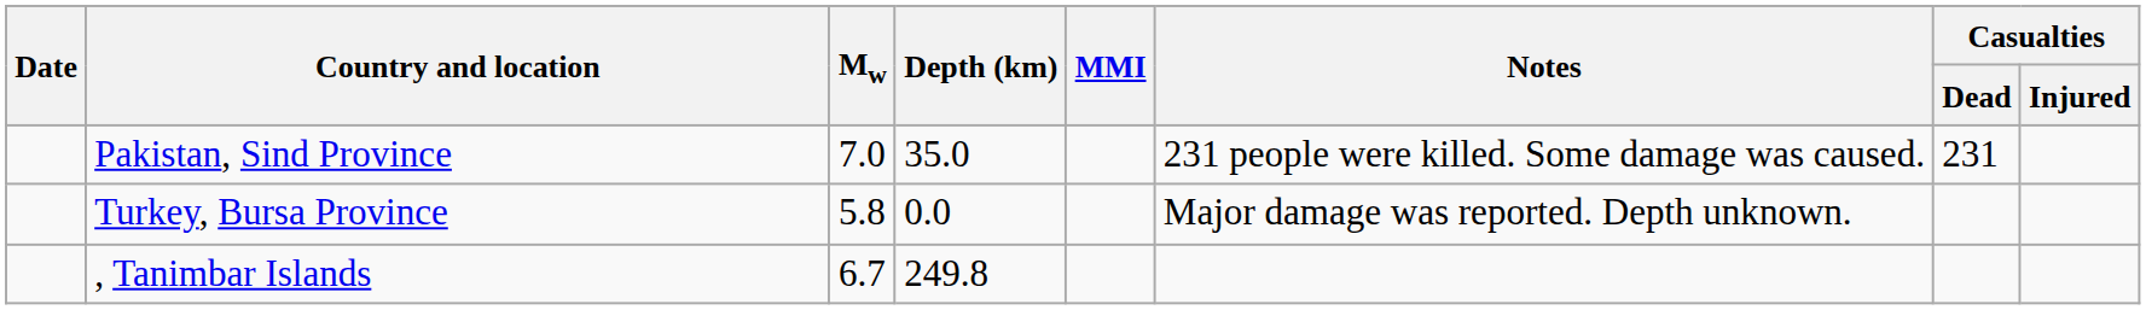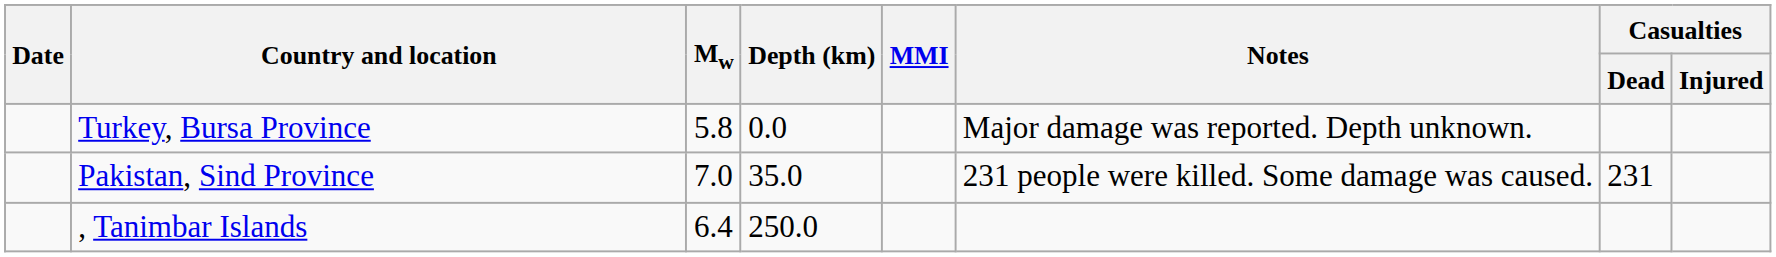rows swapped: Pakistan, Sind Province <-> Turkey, Bursa Province
, Tanimbar Islands | Mw: 6.7 -> 6.4
, Tanimbar Islands | Depth (km): 249.8 -> 250.0
